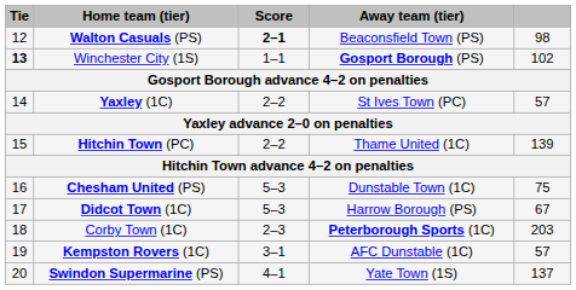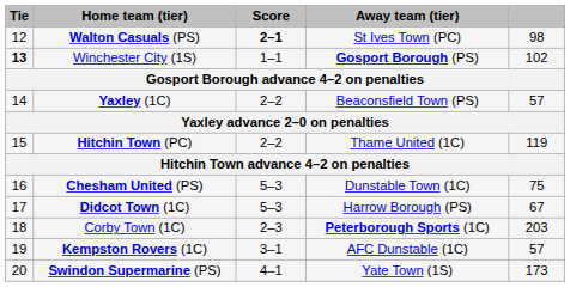Walton Casuals (PS) | Away team (tier): Beaconsfield Town (PS) -> St Ives Town (PC)
Yaxley (1C) | Away team (tier): St Ives Town (PC) -> Beaconsfield Town (PS)
Hitchin Town (PC) | column 5: 139 -> 119
Swindon Supermarine (PS) | column 5: 137 -> 173
